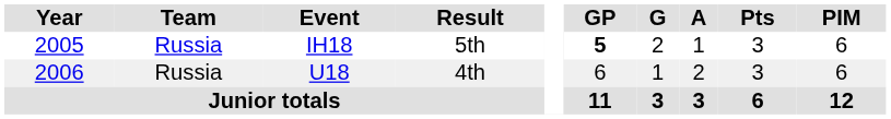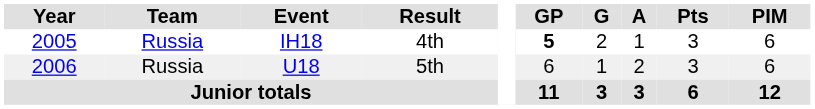IH18 | Result: 5th -> 4th
U18 | Result: 4th -> 5th
